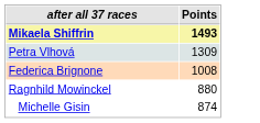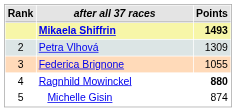+ column: Rank | 2 | 3 | 4 | 5
Federica Brignone | Points: 1008 -> 1055
Ragnhild Mowinckel | Points: normal -> bold
